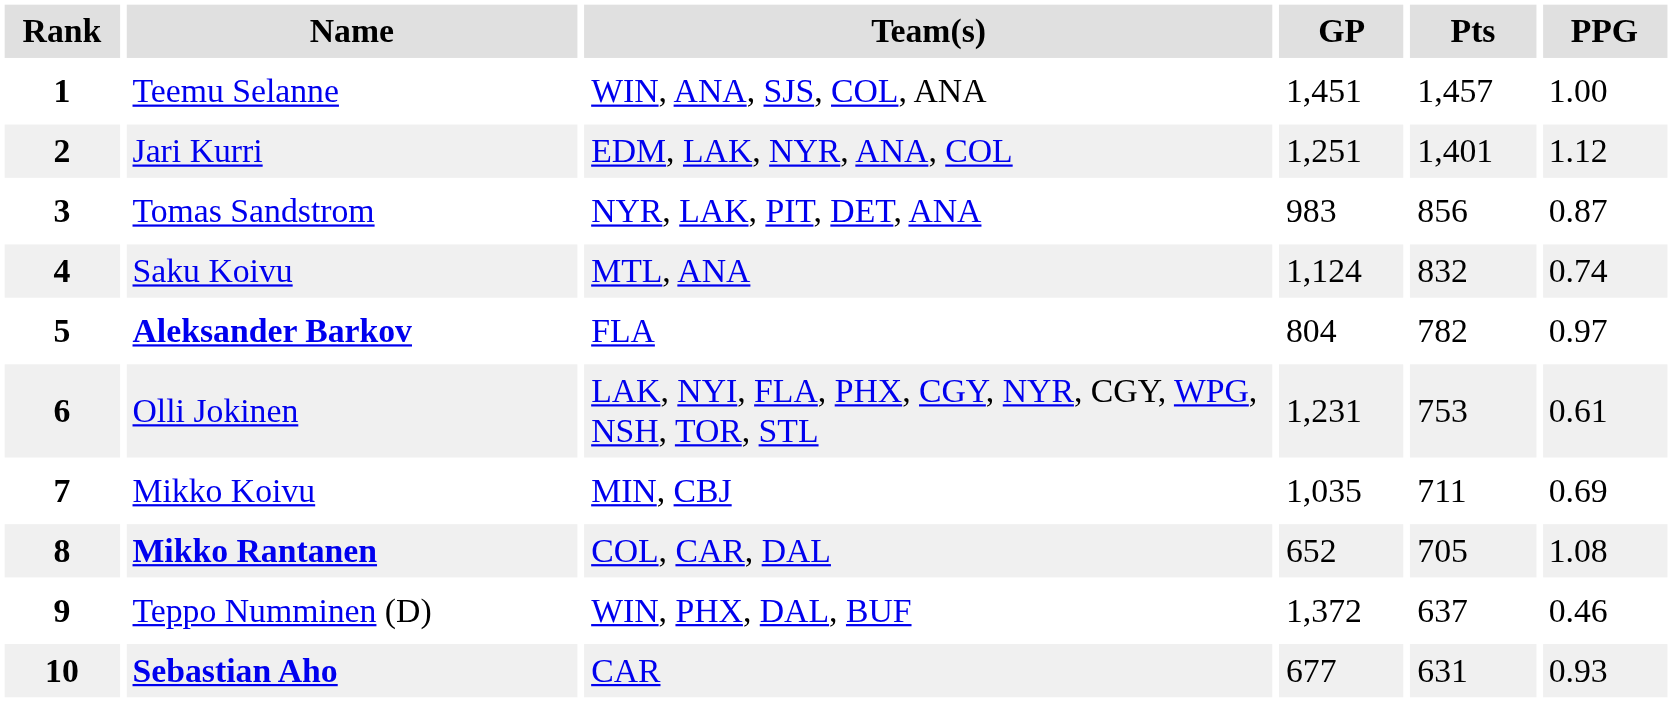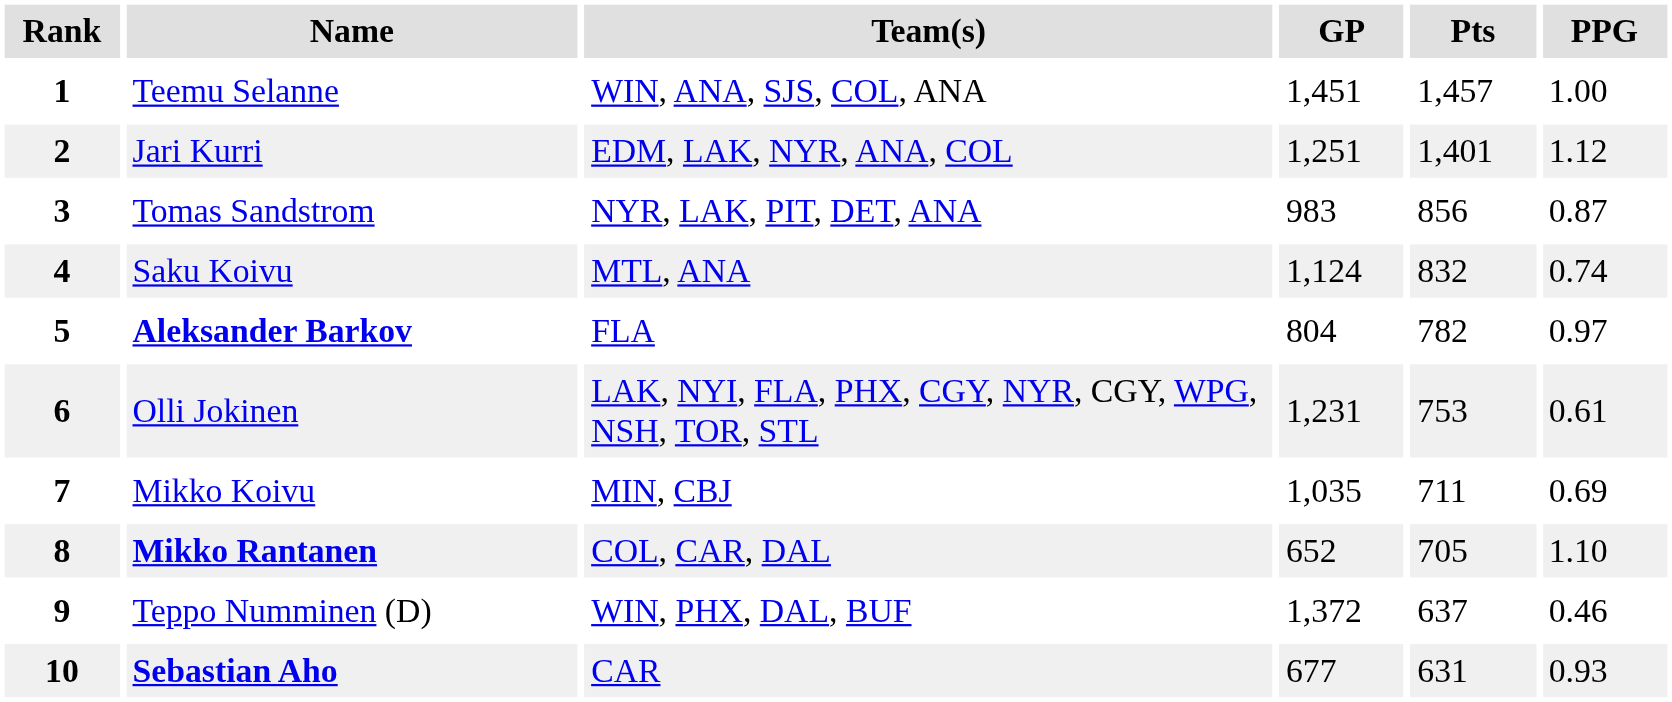8 | PPG: 1.08 -> 1.10
